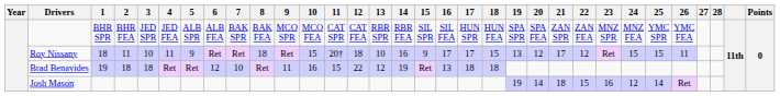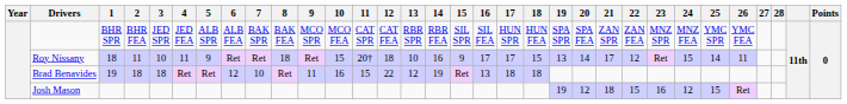Roy Nissany | 20: 12 -> 14
Roy Nissany | 25: 15 -> 14
Josh Mason | 20: 14 -> 12
Josh Mason | 25: 14 -> 15
